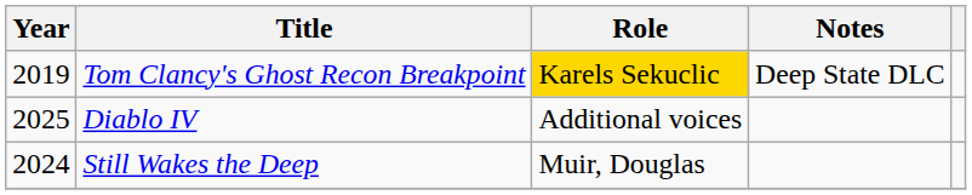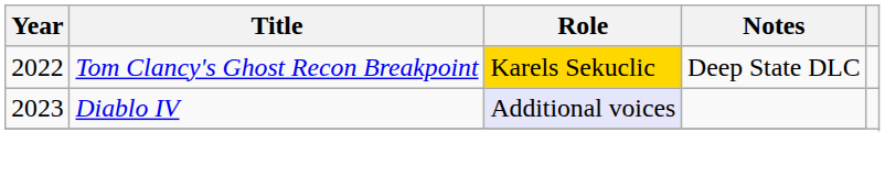Tom Clancy's Ghost Recon Breakpoint | Year: 2019 -> 2022
Diablo IV | Year: 2025 -> 2023
Diablo IV | Role: no background -> lavender background
- row: 2024 | Still Wakes the Deep | Muir, Douglas
